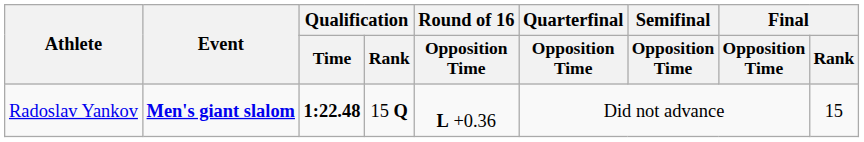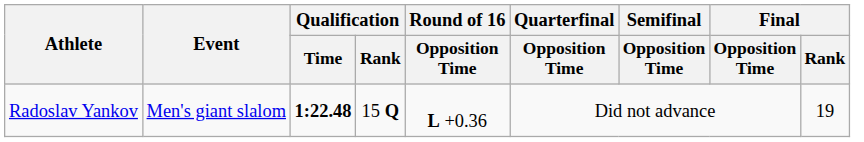Radoslav Yankov | Event: bold -> normal
Radoslav Yankov | Final / Rank: 15 -> 19
